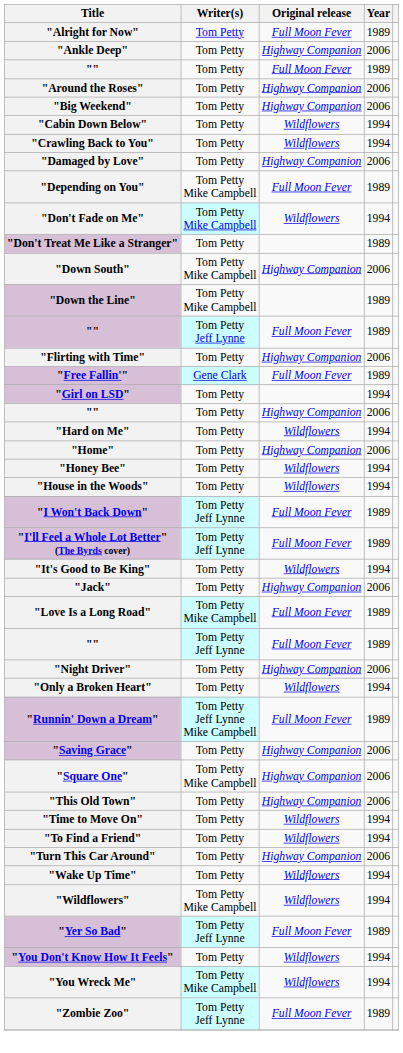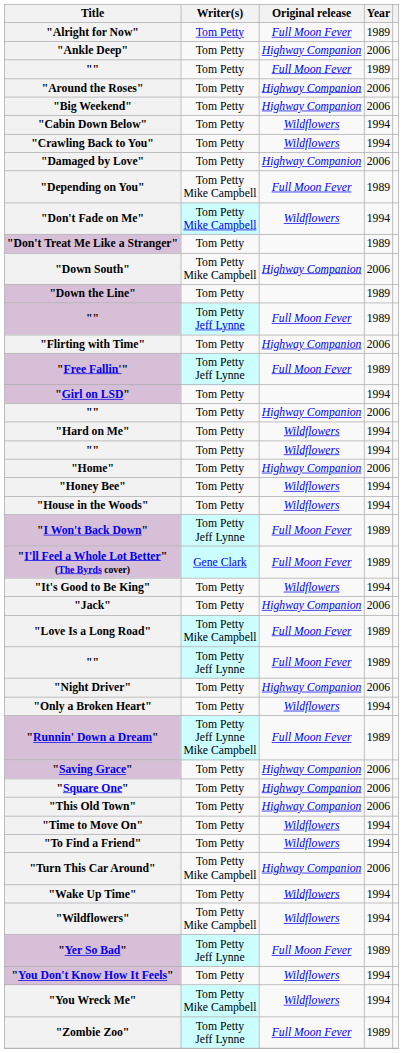"Down the Line" | Writer(s): Tom Petty Mike Campbell -> Tom Petty
"Free Fallin'" | Writer(s): Gene Clark -> Tom Petty Jeff Lynne
+ row: "" | Tom Petty | Wildflowers | 1994
"I'll Feel a Whole Lot Better" (The Byrds cover) | Writer(s): Tom Petty Jeff Lynne -> Gene Clark
"Square One" | Writer(s): Tom Petty Mike Campbell -> Tom Petty
"Turn This Car Around" | Writer(s): Tom Petty -> Tom Petty Mike Campbell
